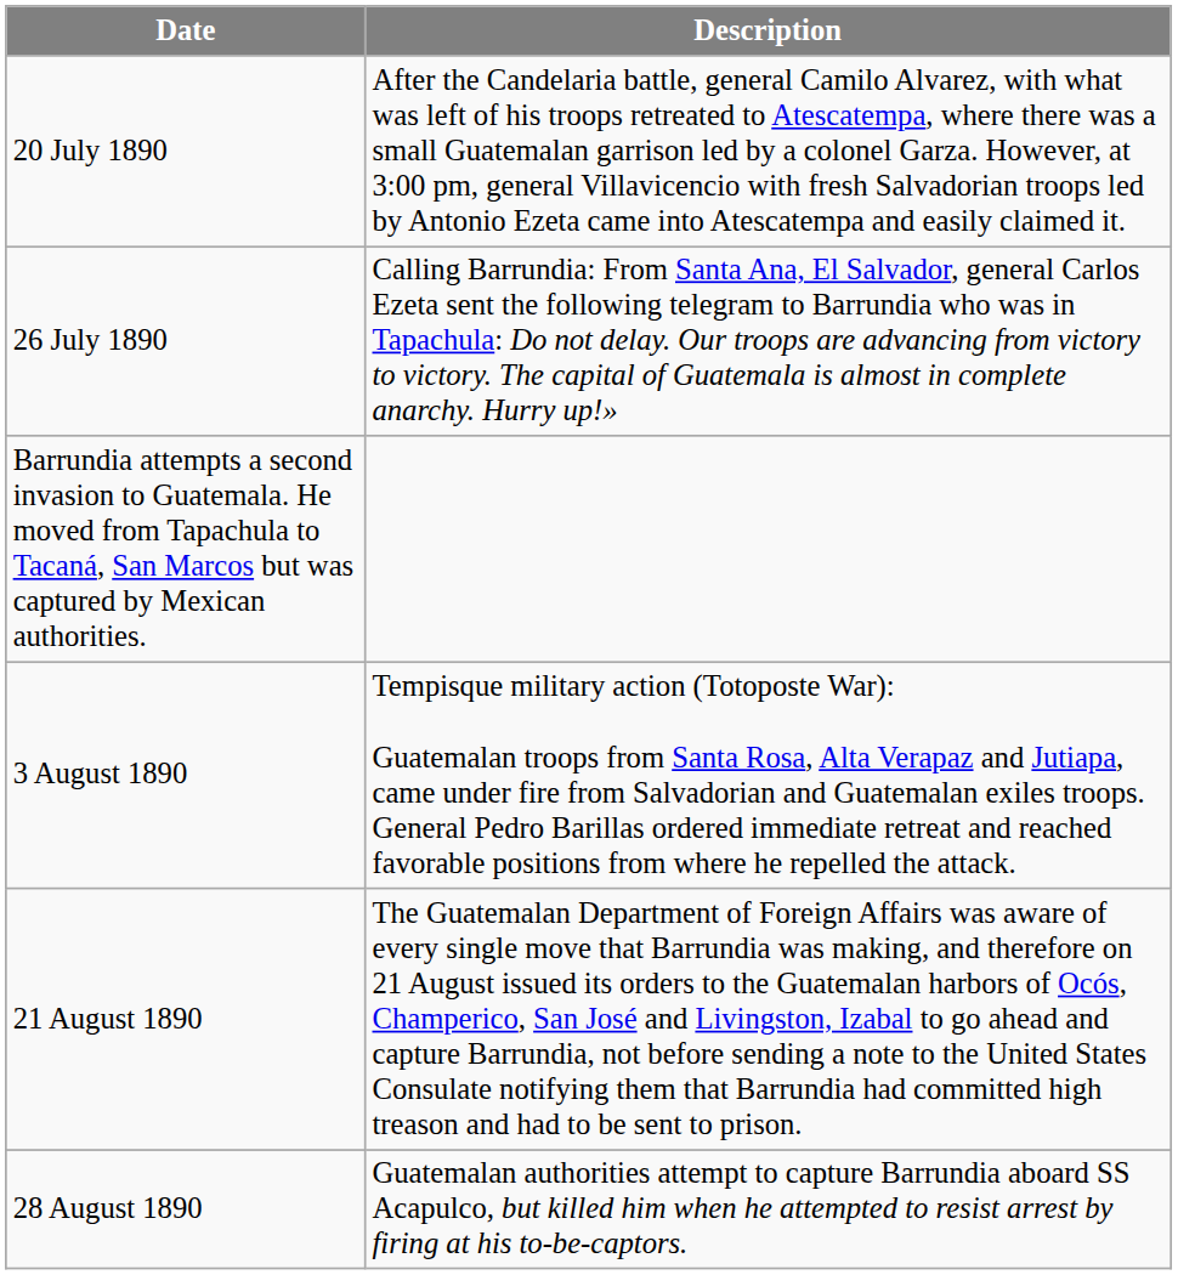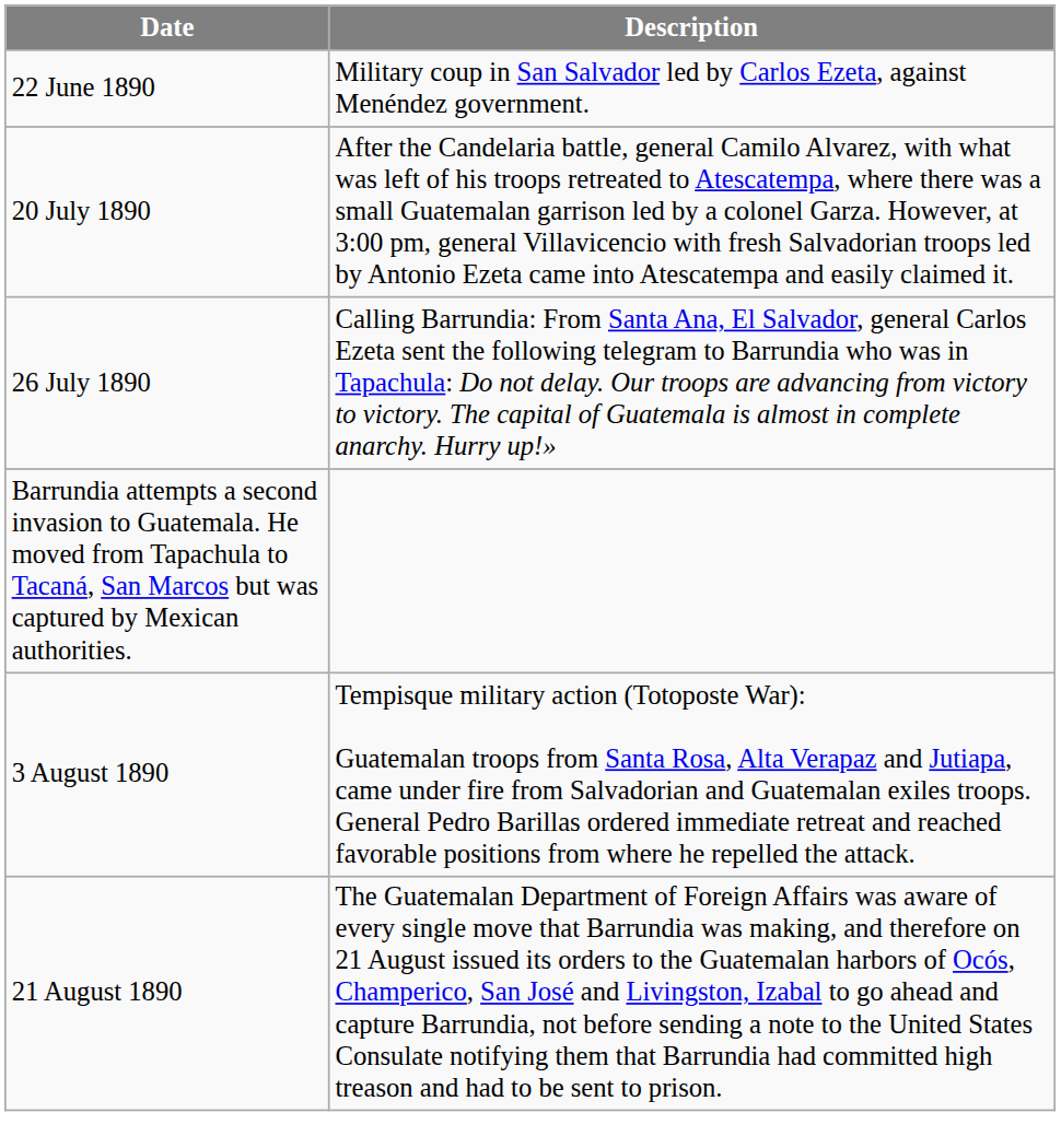+ row: 22 June 1890 | Military coup in San Salvador led by Carlos Ezeta, against Menéndez government.
- row: 28 August 1890 | Guatemalan authorities attempt to capture Barrundia aboard SS Acapulco, but killed him when he attempted to resist arrest by firing at his to-be-captors.
